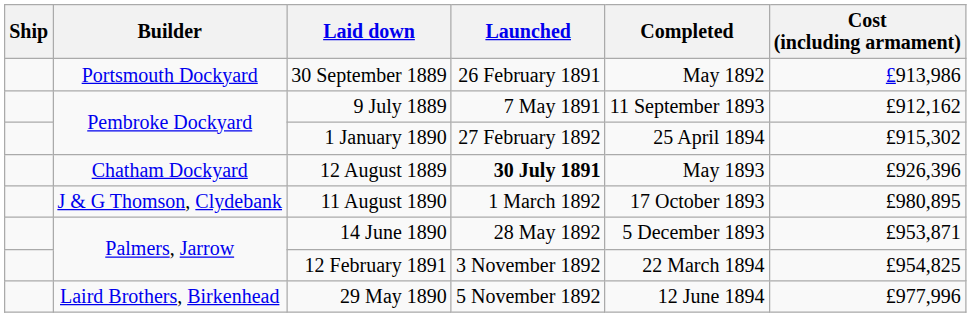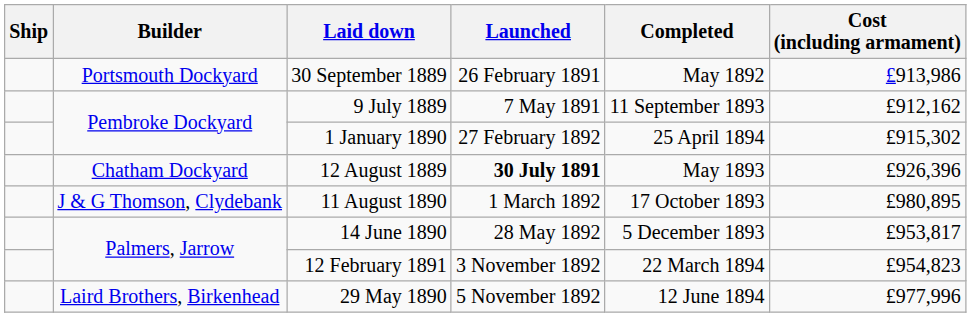14 June 1890 | Cost (including armament): £953,871 -> £953,817
12 February 1891 | Cost (including armament): £954,825 -> £954,823
